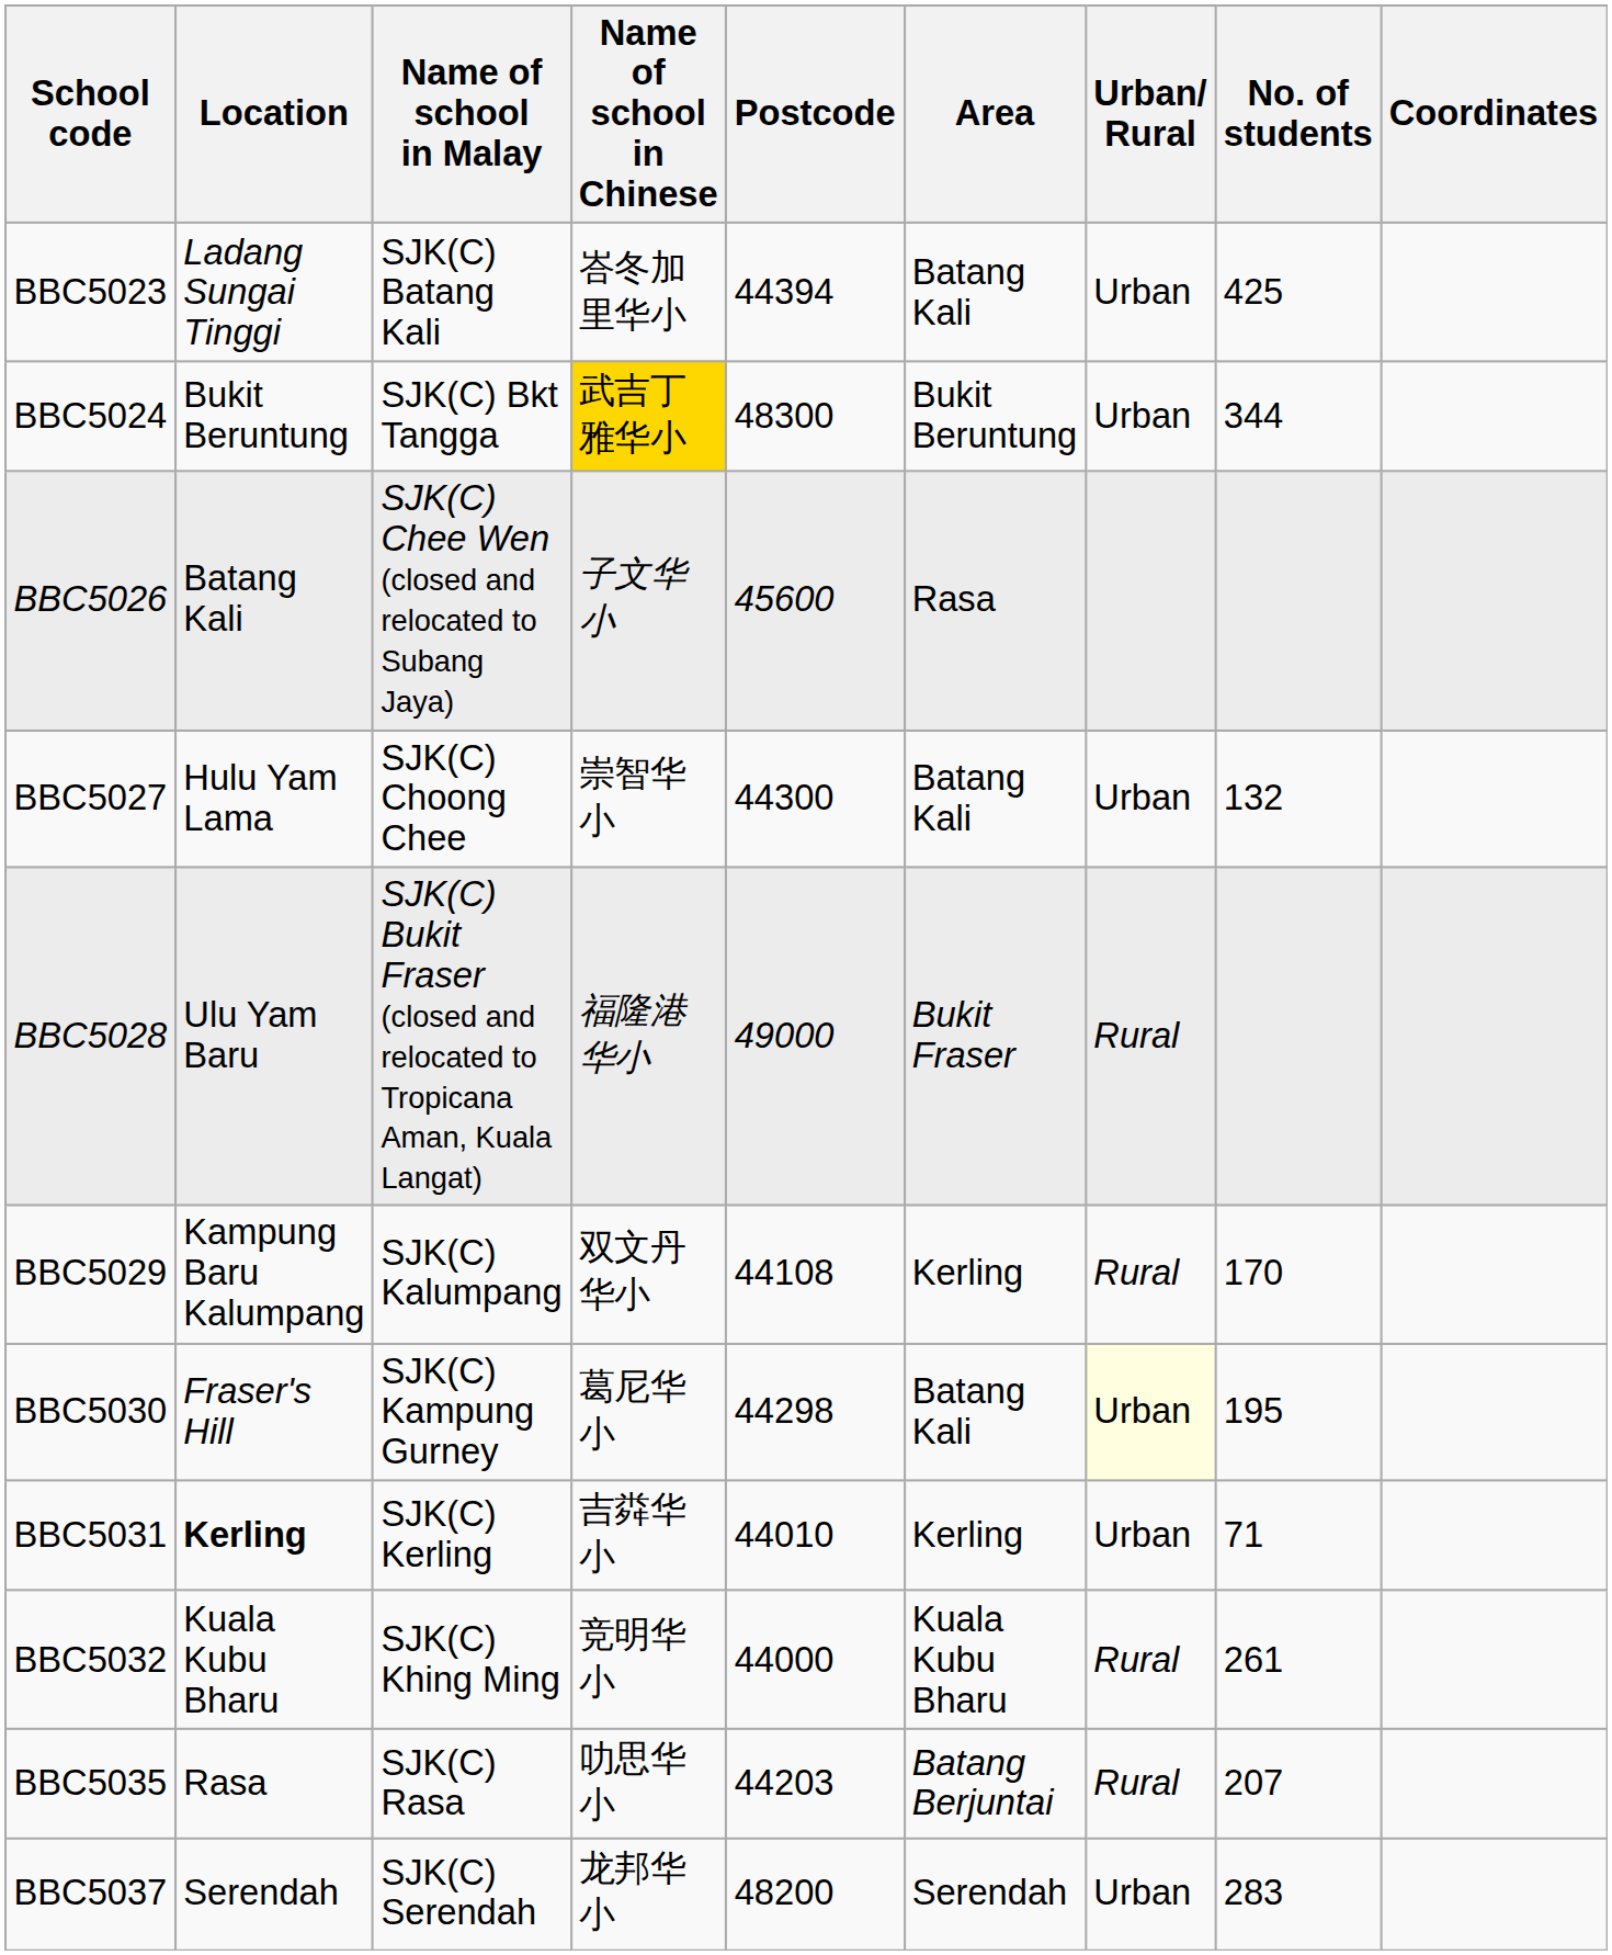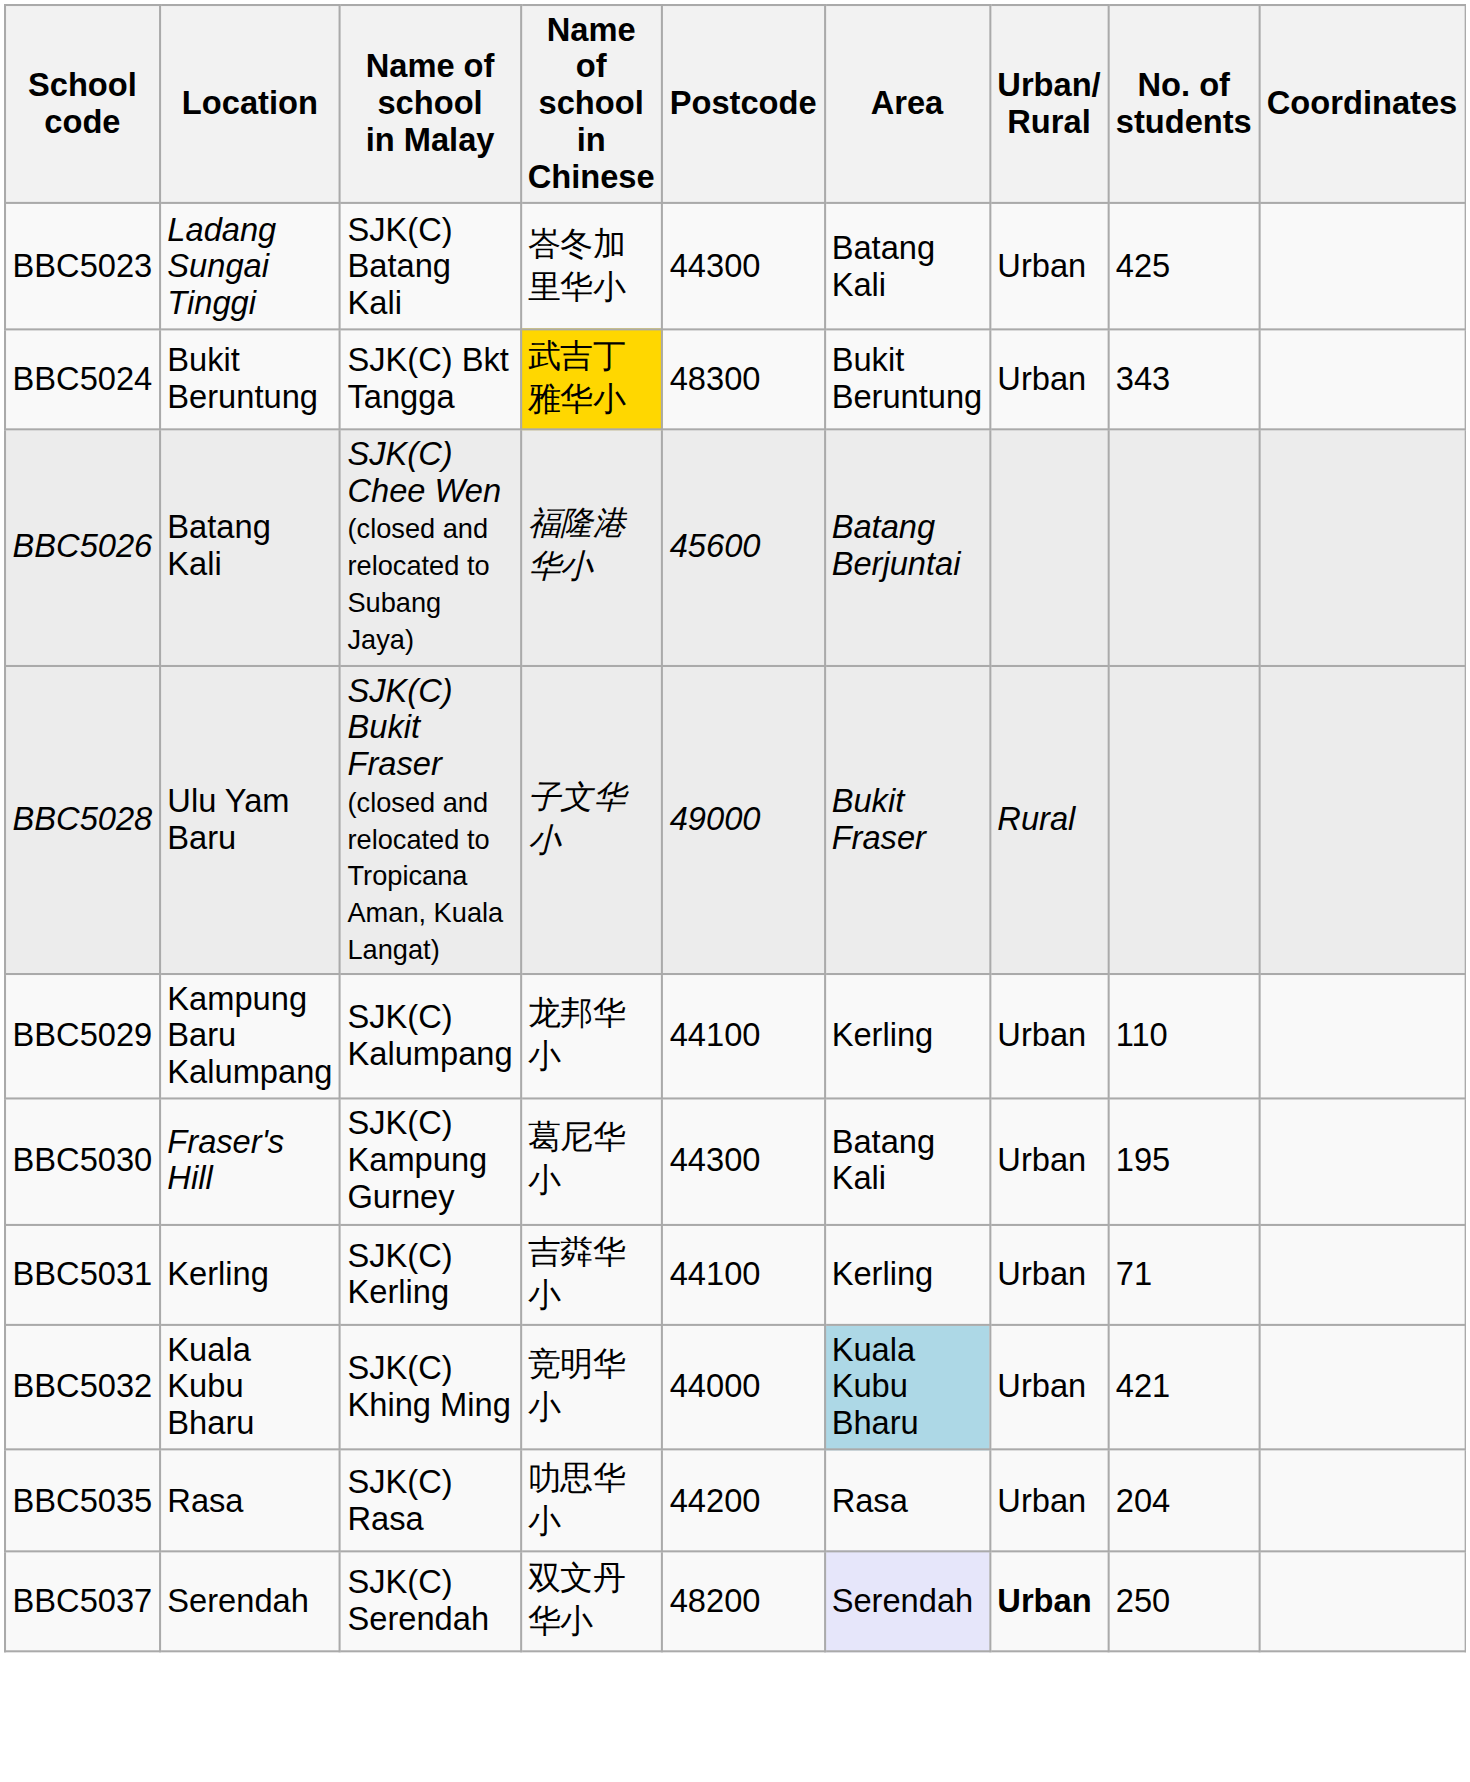BBC5023 | Postcode: 44394 -> 44300
BBC5024 | No. of students: 344 -> 343
BBC5026 | Name of school in Chinese: 子文华小 -> 福隆港华小
BBC5026 | Area: Rasa -> Batang Berjuntai
- row: BBC5027 | Hulu Yam Lama | SJK(C) Choong Chee | 崇智华小 | 44300 | Batang Kali | Urban | 132
BBC5028 | Name of school in Chinese: 福隆港华小 -> 子文华小
BBC5029 | Name of school in Chinese: 双文丹华小 -> 龙邦华小
BBC5029 | Postcode: 44108 -> 44100
BBC5029 | Urban/ Rural: Rural -> Urban
BBC5029 | No. of students: 170 -> 110
BBC5030 | Postcode: 44298 -> 44300
BBC5030 | Urban/ Rural: lightyellow background -> no background
BBC5031 | Location: bold -> normal
BBC5031 | Postcode: 44010 -> 44100
BBC5032 | Area: no background -> lightblue background
BBC5032 | Urban/ Rural: Rural -> Urban
BBC5032 | No. of students: 261 -> 421
BBC5035 | Postcode: 44203 -> 44200
BBC5035 | Area: Batang Berjuntai -> Rasa
BBC5035 | Urban/ Rural: Rural -> Urban
BBC5035 | No. of students: 207 -> 204
BBC5037 | Name of school in Chinese: 龙邦华小 -> 双文丹华小
BBC5037 | Area: no background -> lavender background
BBC5037 | Urban/ Rural: normal -> bold
BBC5037 | No. of students: 283 -> 250
